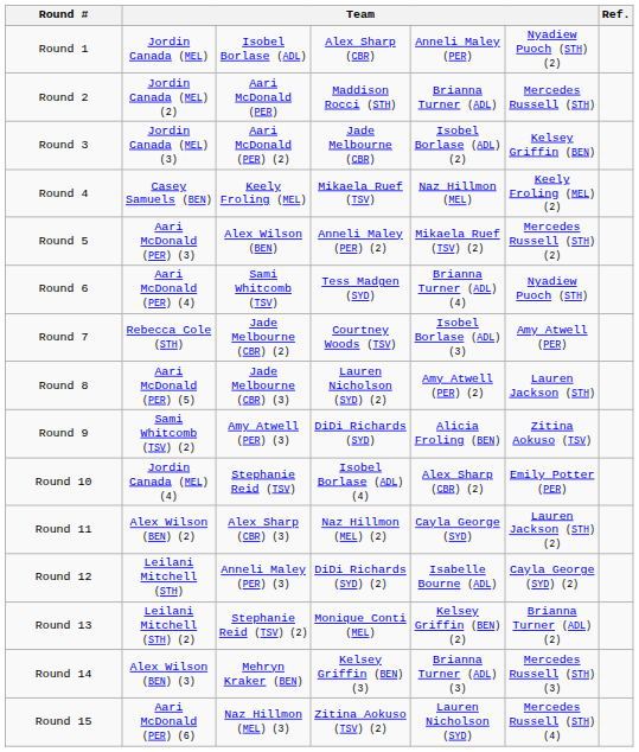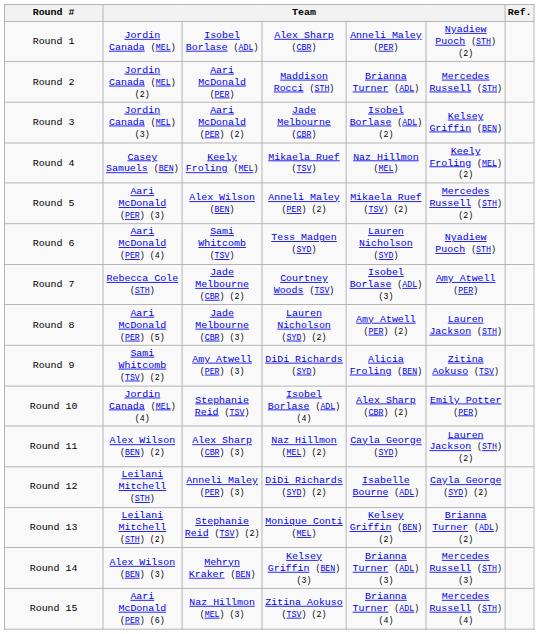Round 6 | column 5: Brianna Turner (ADL) (4) -> Lauren Nicholson (SYD)
Round 15 | column 5: Lauren Nicholson (SYD) -> Brianna Turner (ADL) (4)
